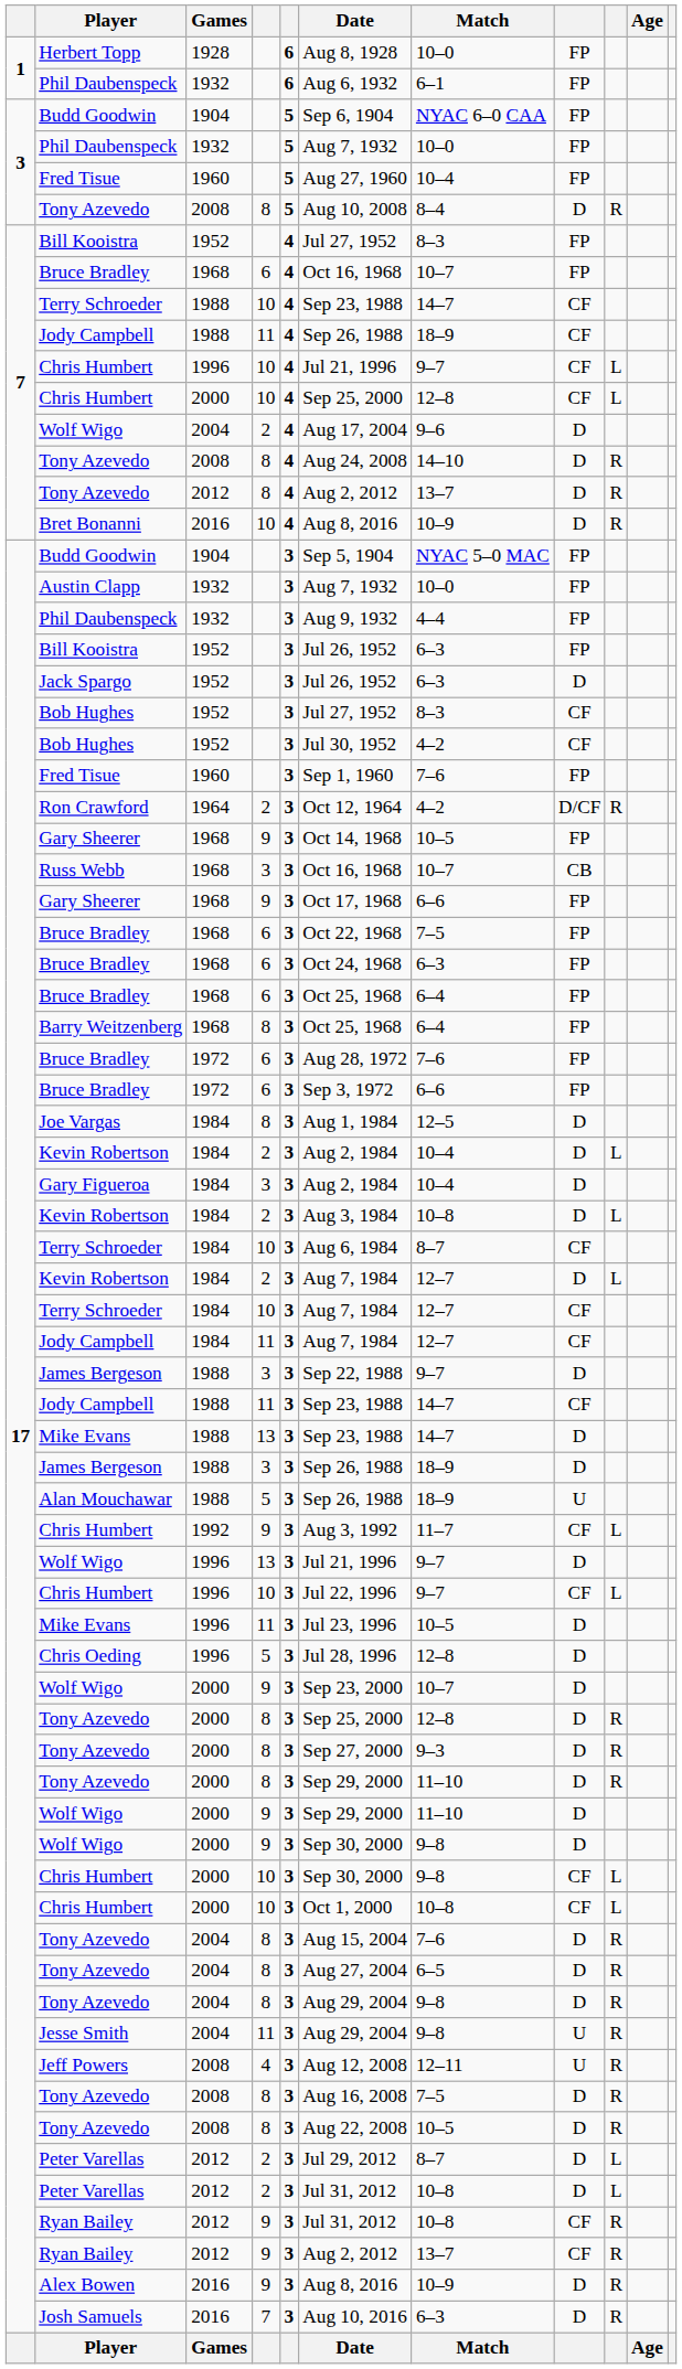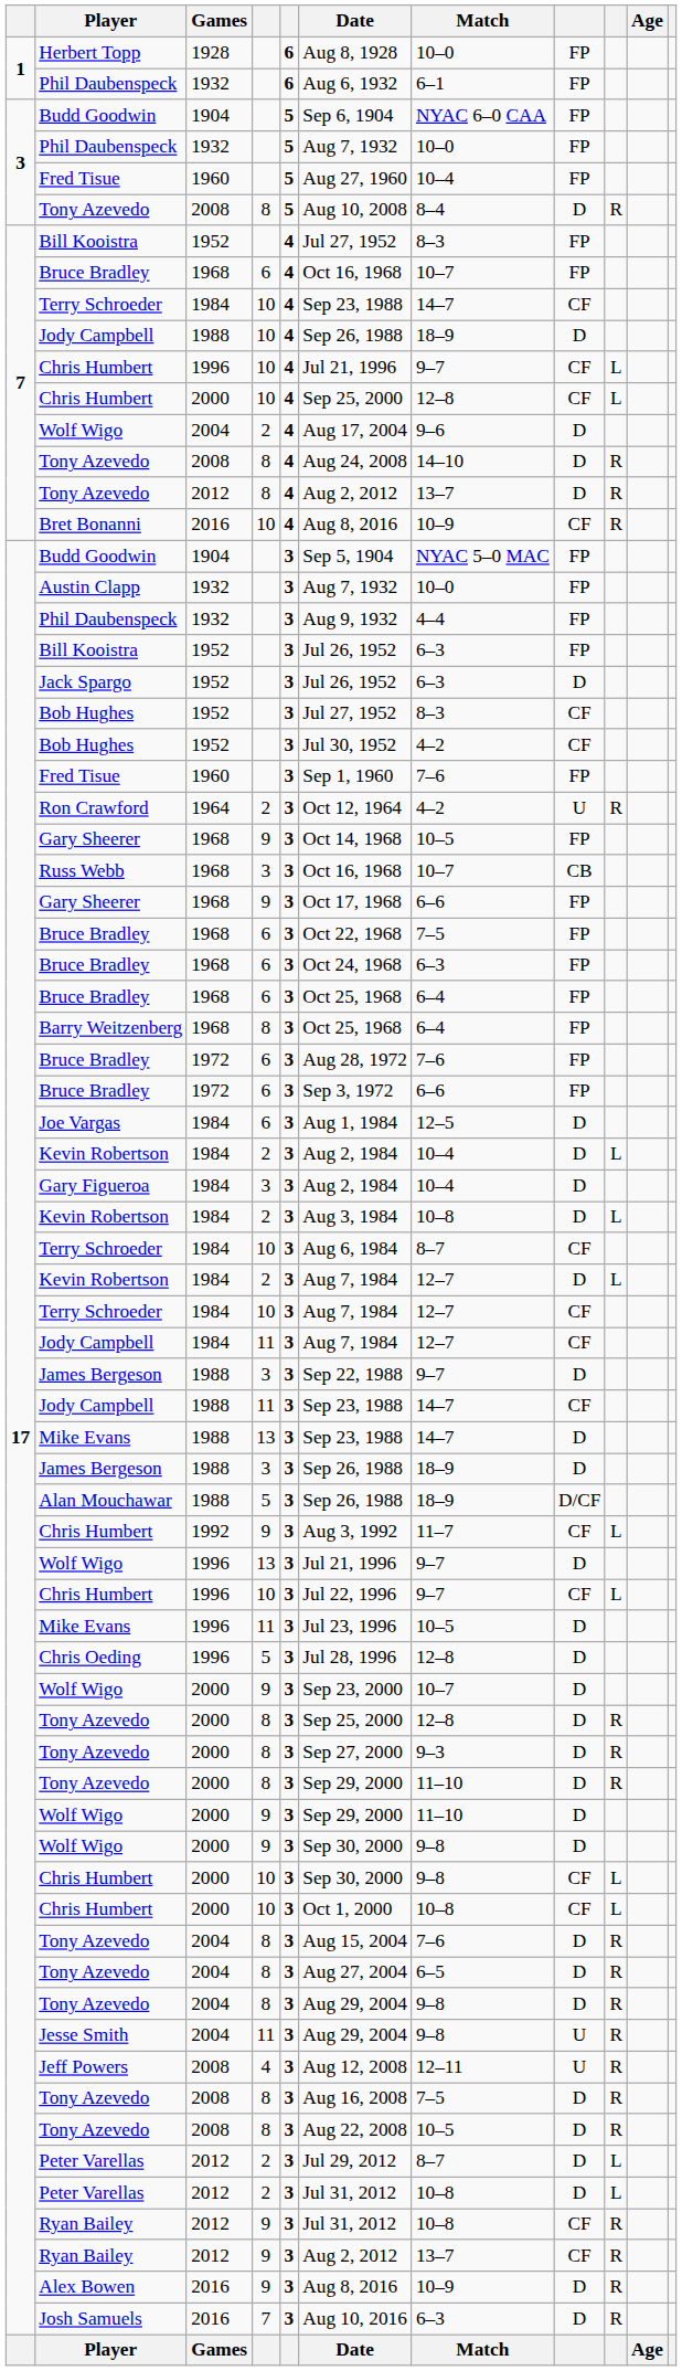7 / Terry Schroeder | Games: 1988 -> 1984
7 / Jody Campbell | column 4: 11 -> 10
7 / Jody Campbell | column 8: CF -> D
Bret Bonanni | column 8: D -> CF
Ron Crawford | column 8: D/CF -> U
Joe Vargas | column 4: 8 -> 6
Alan Mouchawar | column 8: U -> D/CF
